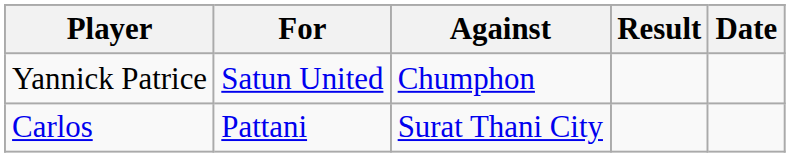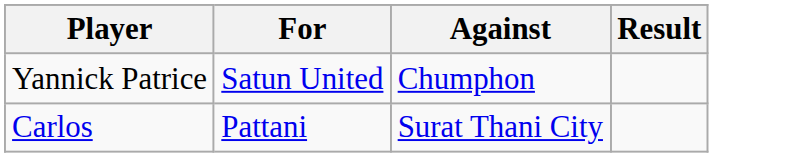- column: Date
